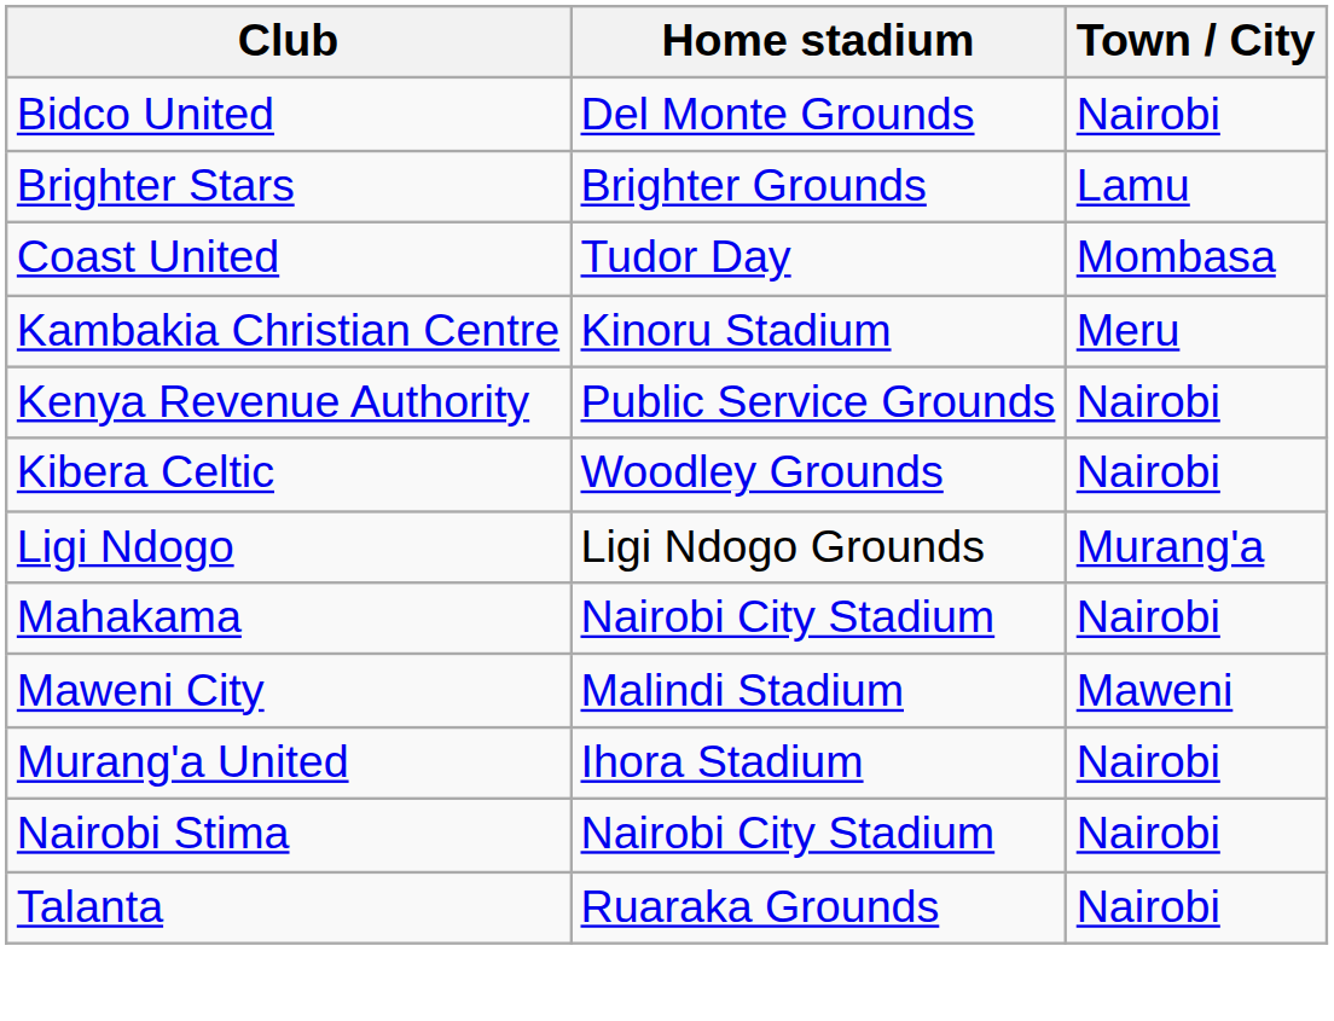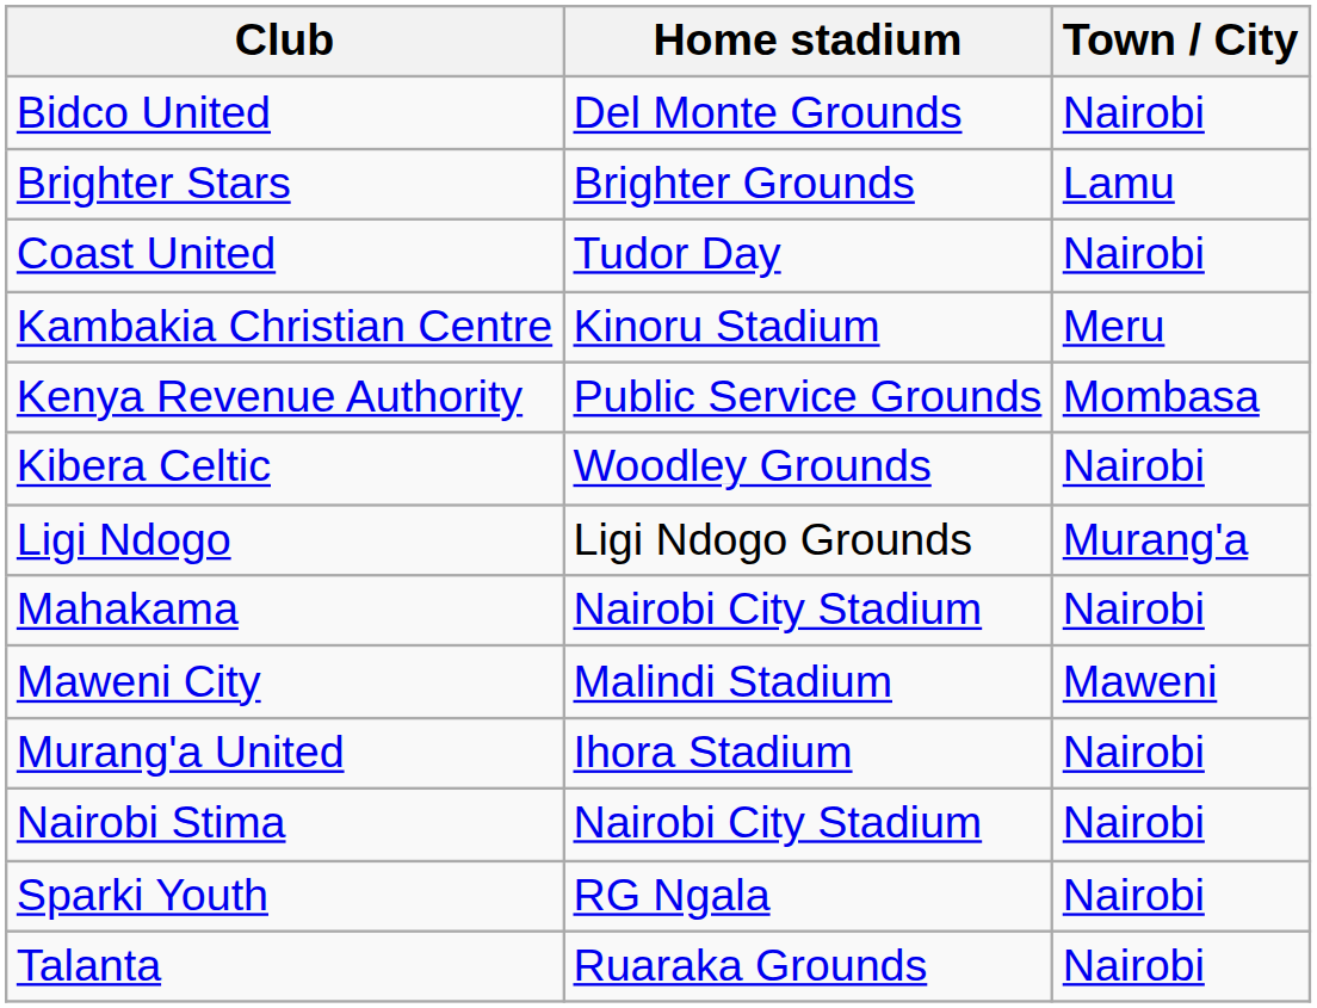Coast United | Town / City: Mombasa -> Nairobi
Kenya Revenue Authority | Town / City: Nairobi -> Mombasa
+ row: Sparki Youth | RG Ngala | Nairobi
